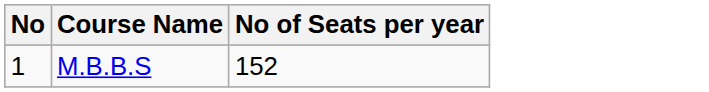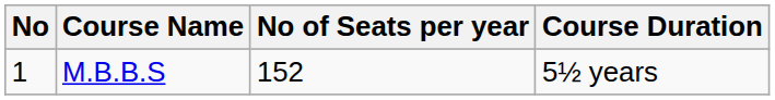+ column: Course Duration | 5½ years
